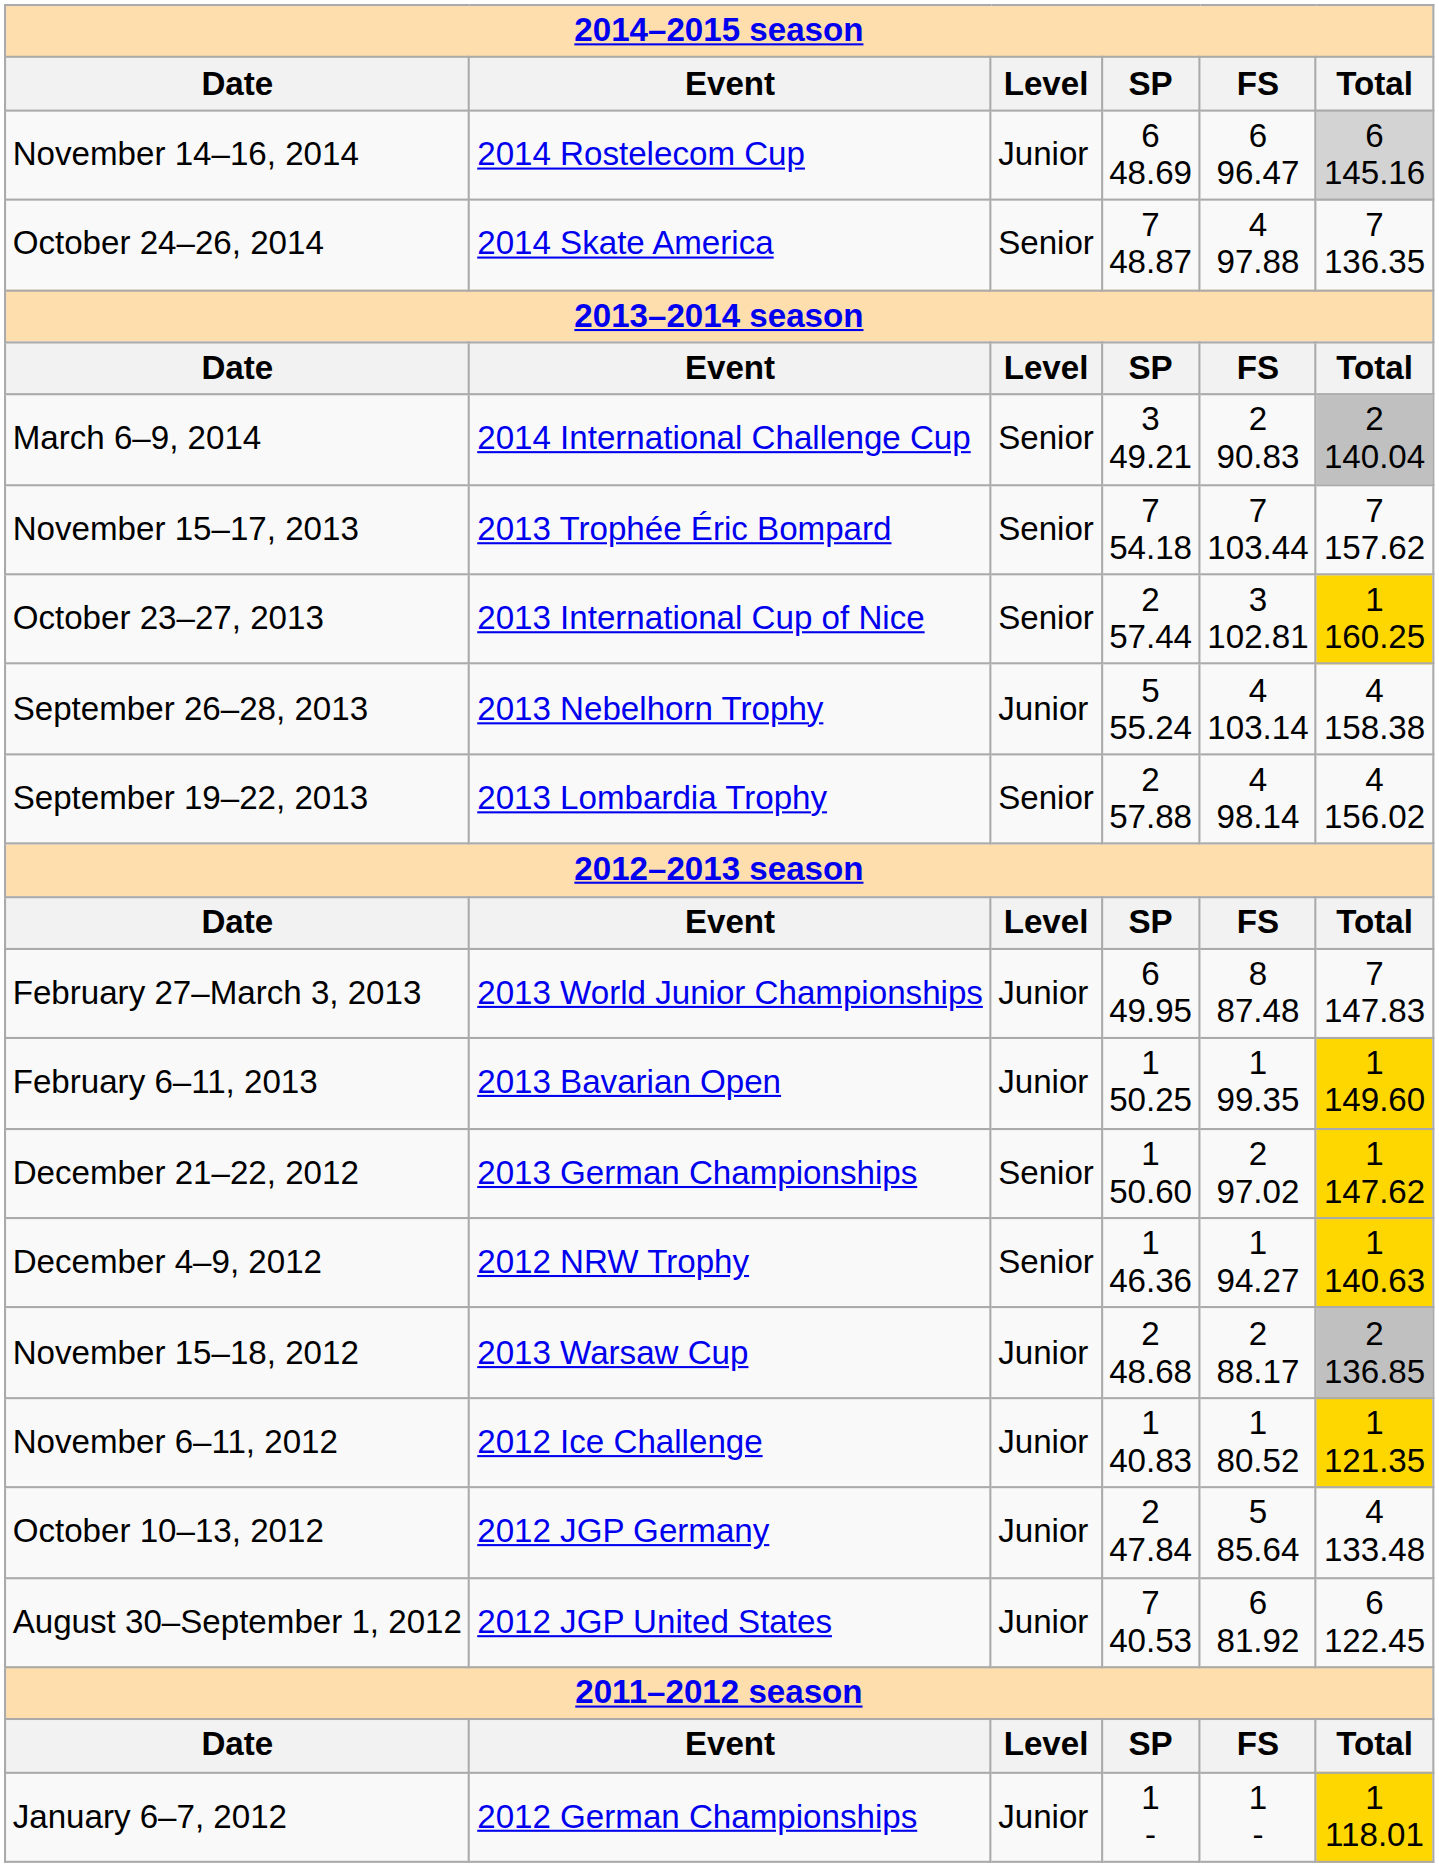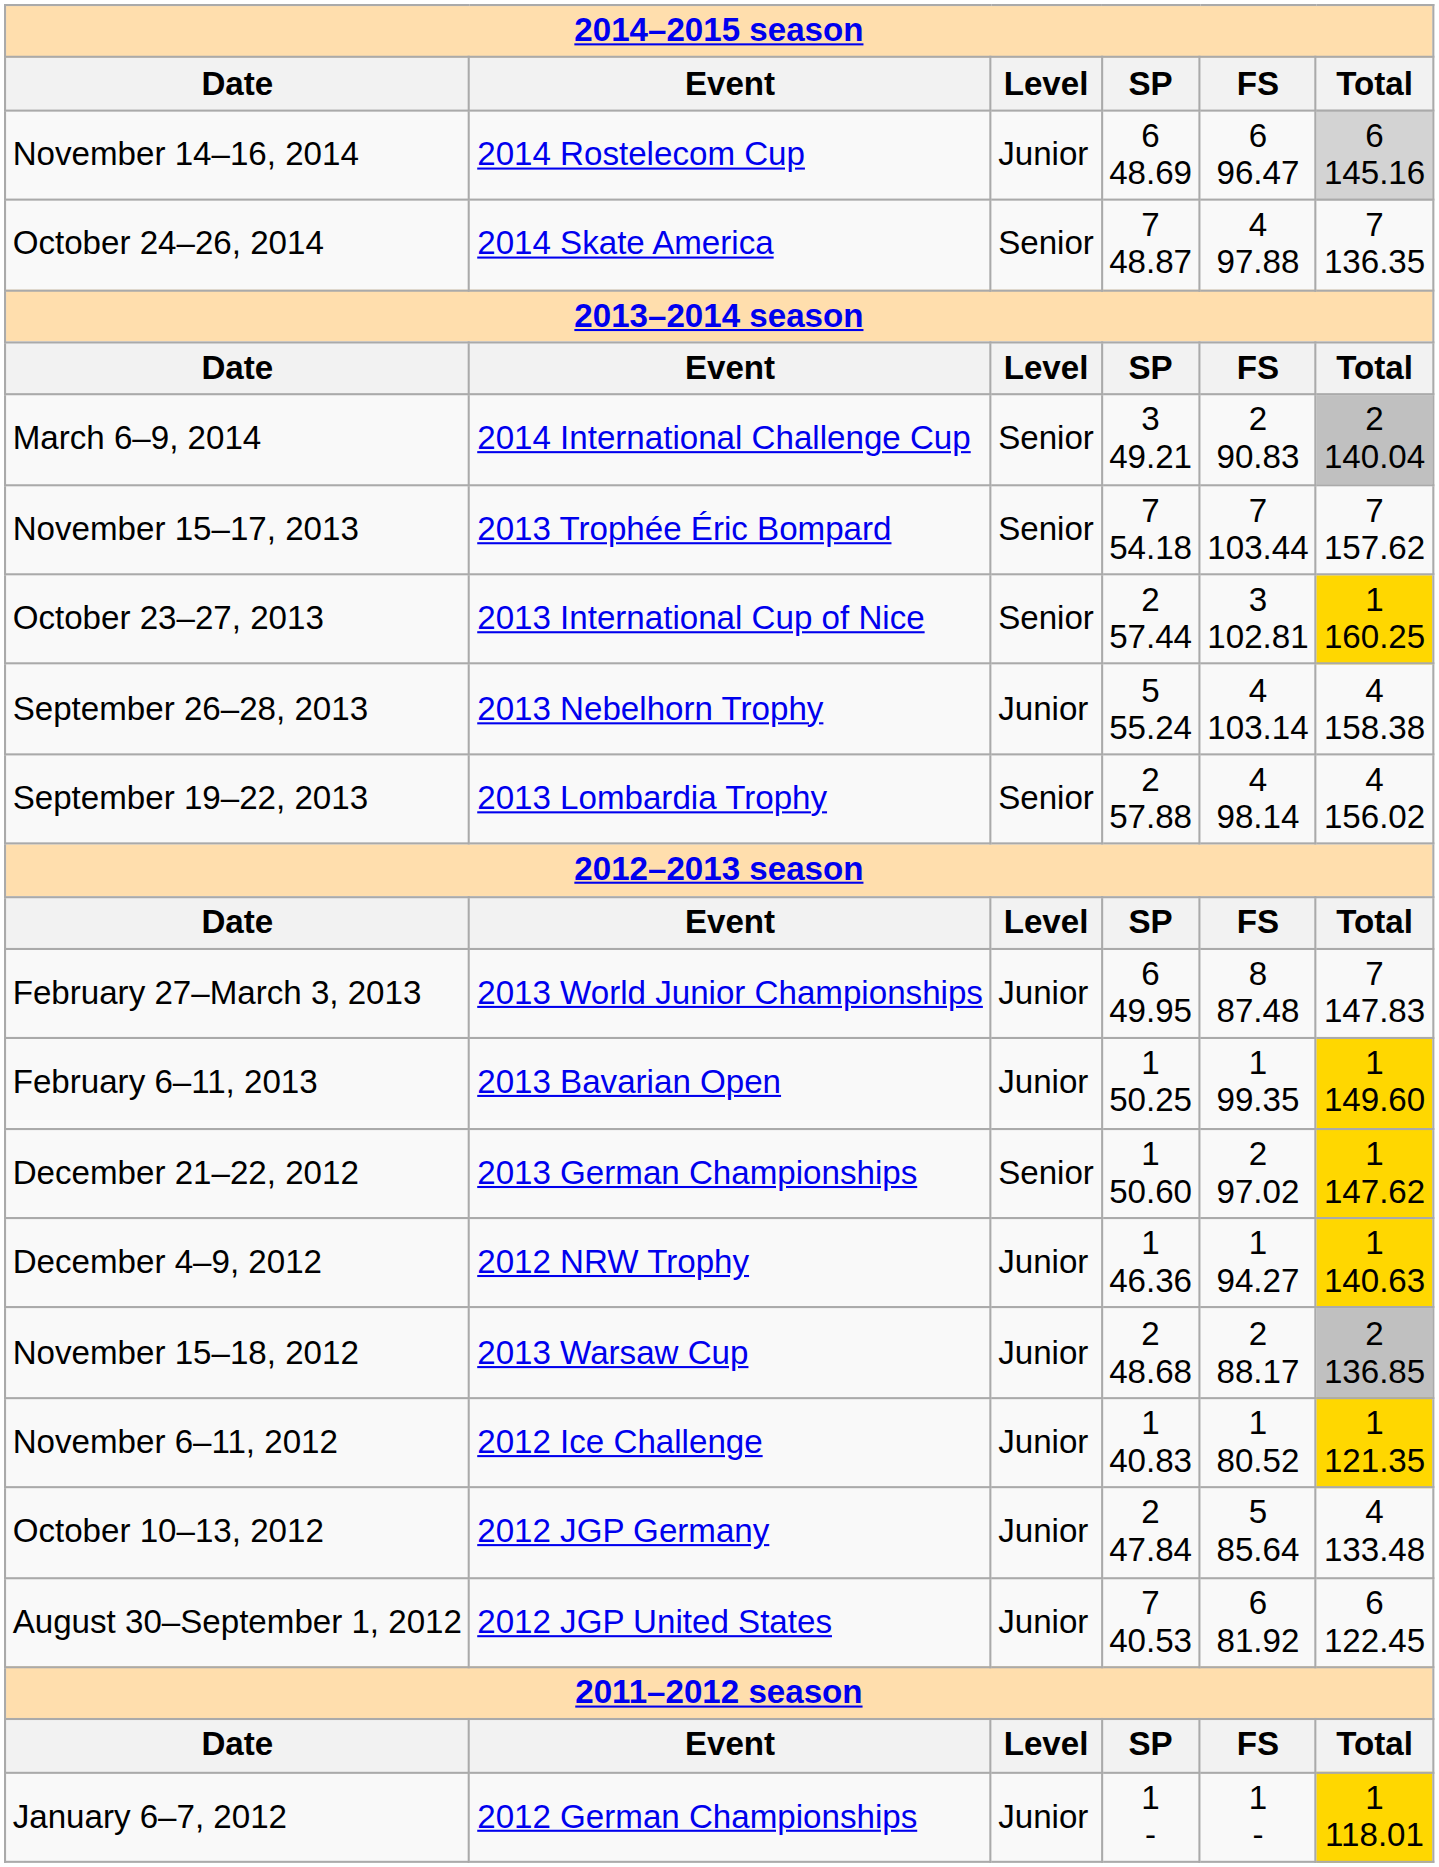December 4–9, 2012 | column 3: Senior -> Junior
